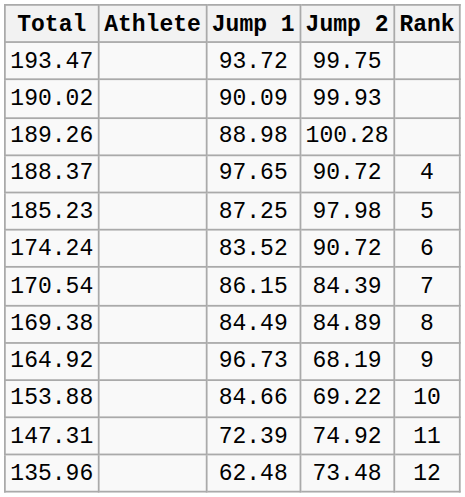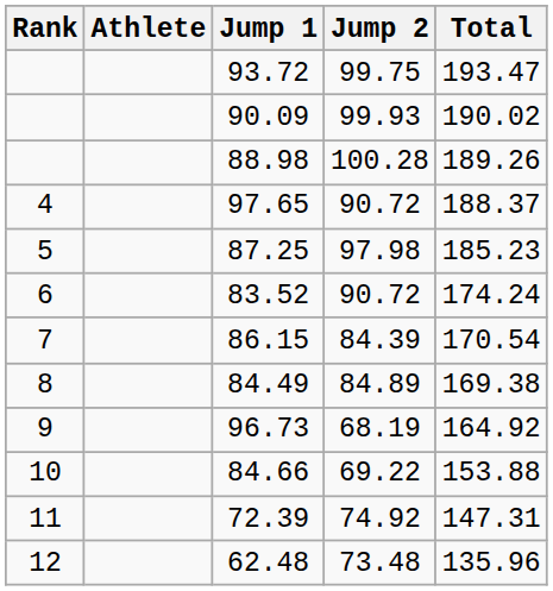columns swapped: Rank <-> Total
